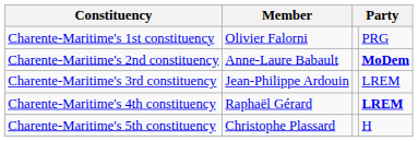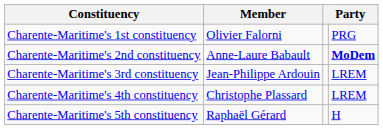Charente-Maritime's 4th constituency | Member: Raphaël Gérard -> Christophe Plassard
Charente-Maritime's 4th constituency | column 4: bold -> normal
Charente-Maritime's 5th constituency | Member: Christophe Plassard -> Raphaël Gérard
